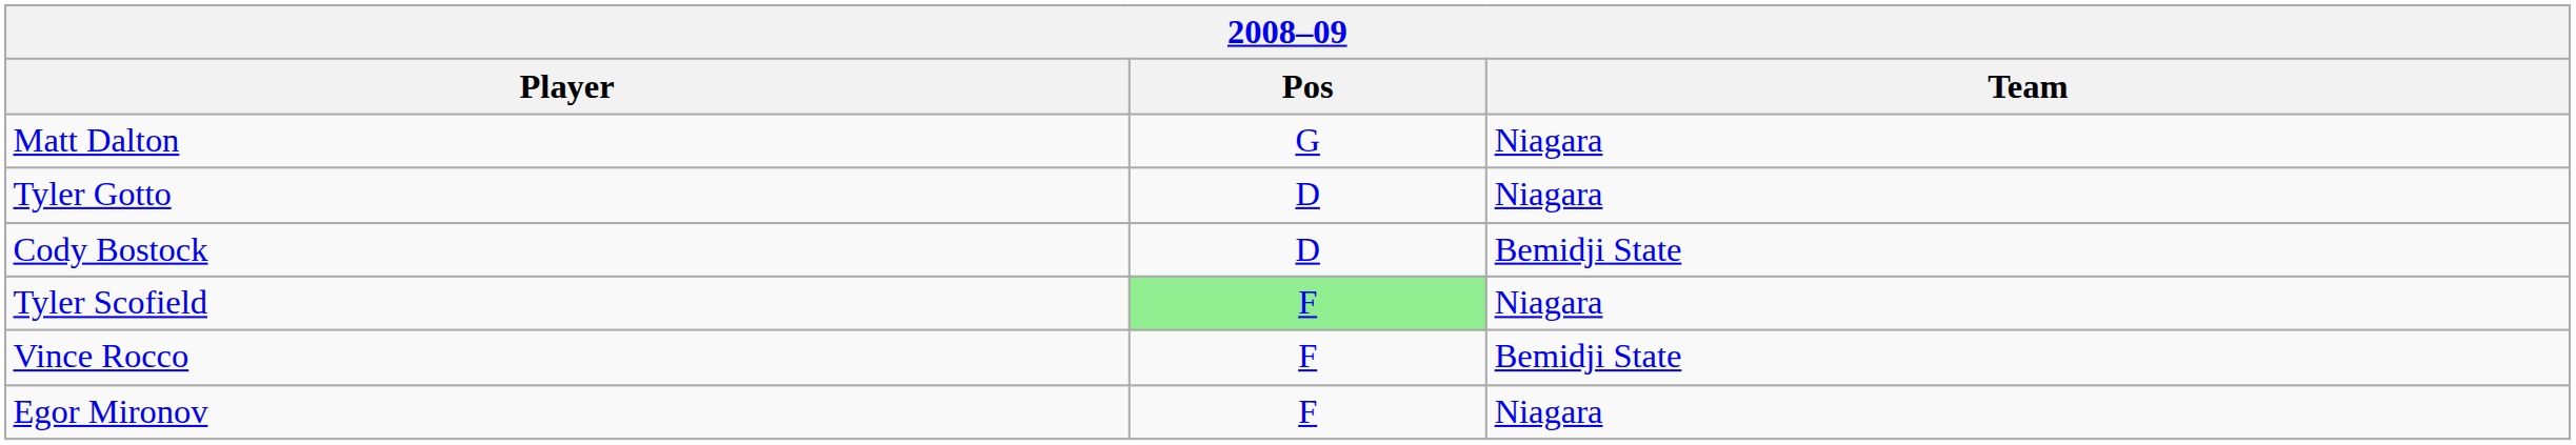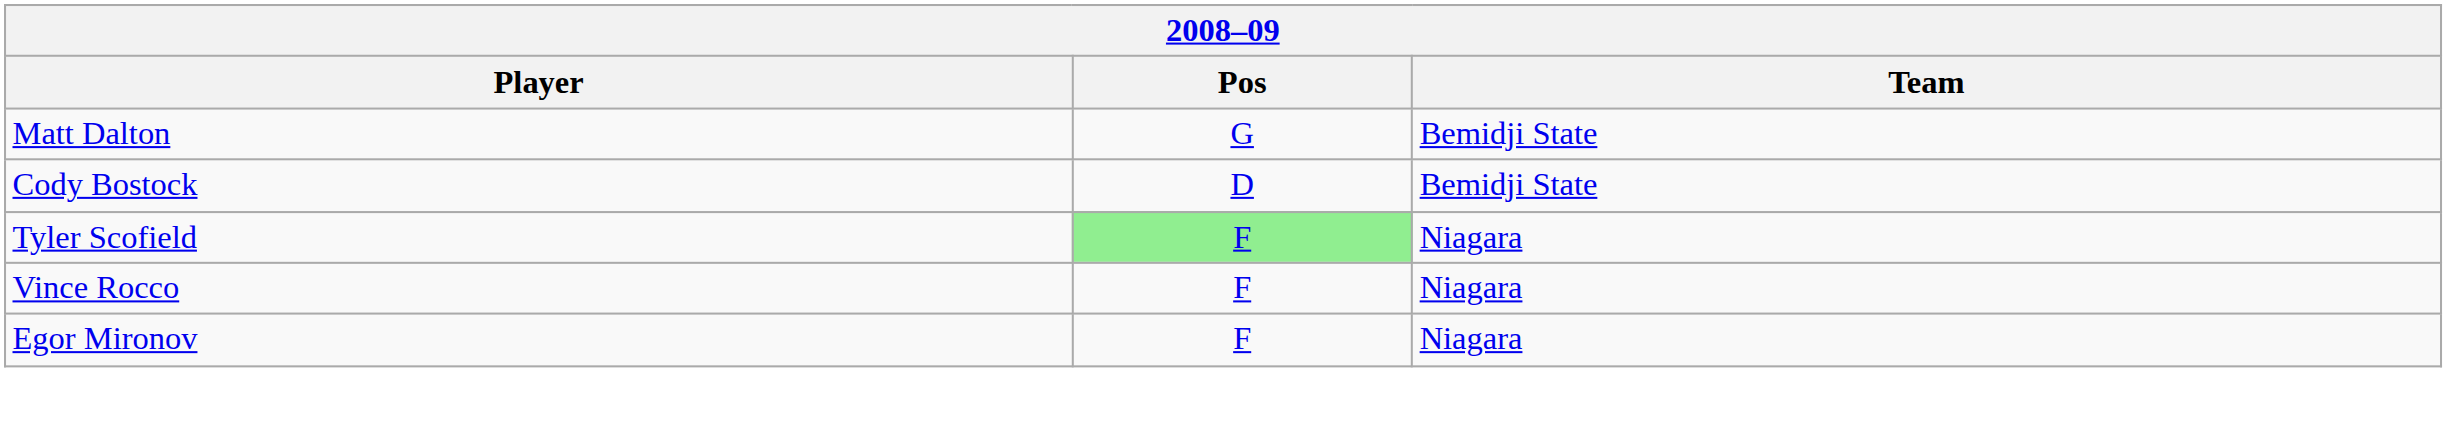Matt Dalton | Team: Niagara -> Bemidji State
- row: Tyler Gotto | D | Niagara
Vince Rocco | Team: Bemidji State -> Niagara
